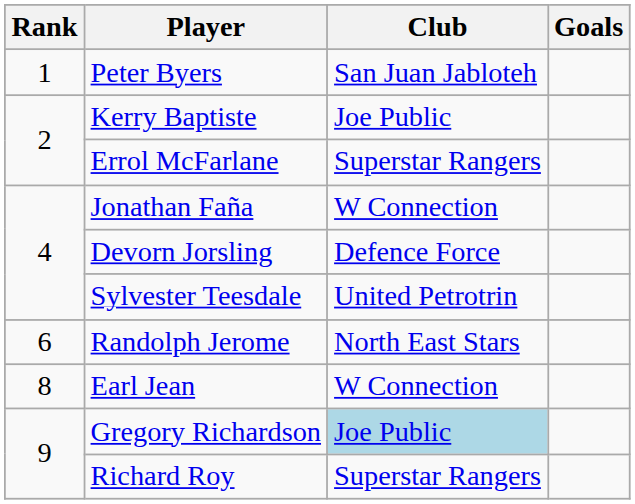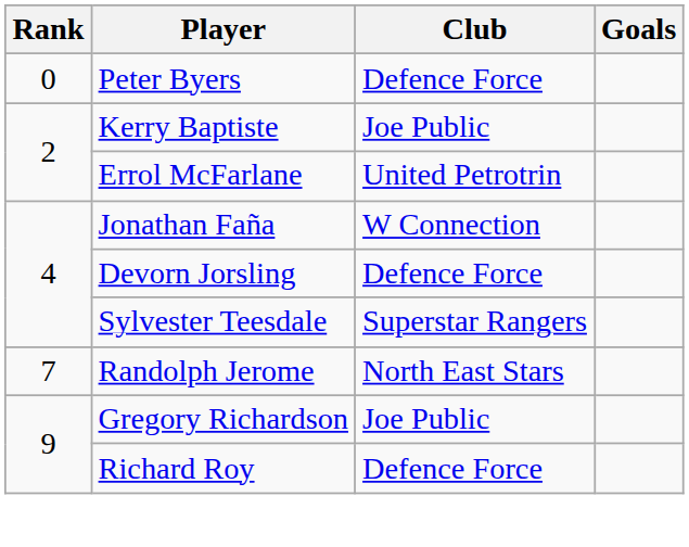Peter Byers | Rank: 1 -> 0
Peter Byers | Club: San Juan Jabloteh -> Defence Force
Errol McFarlane | Club: Superstar Rangers -> United Petrotrin
Sylvester Teesdale | Club: United Petrotrin -> Superstar Rangers
Randolph Jerome | Rank: 6 -> 7
- row: 8 | Earl Jean | W Connection
Gregory Richardson | Club: lightblue background -> no background
Richard Roy | Club: Superstar Rangers -> Defence Force
